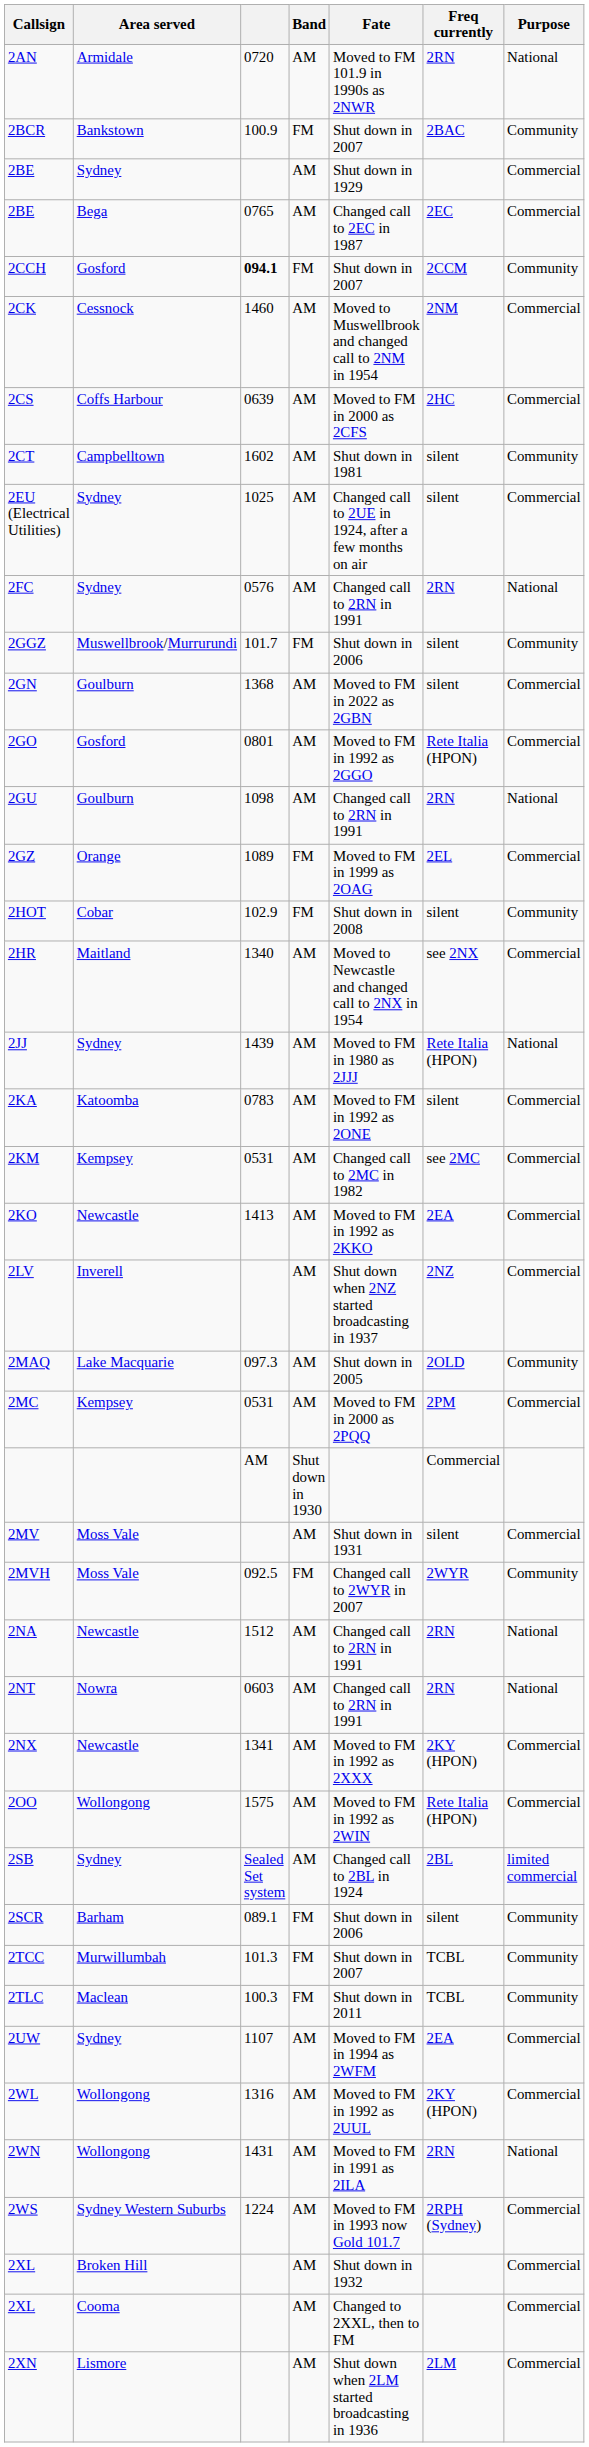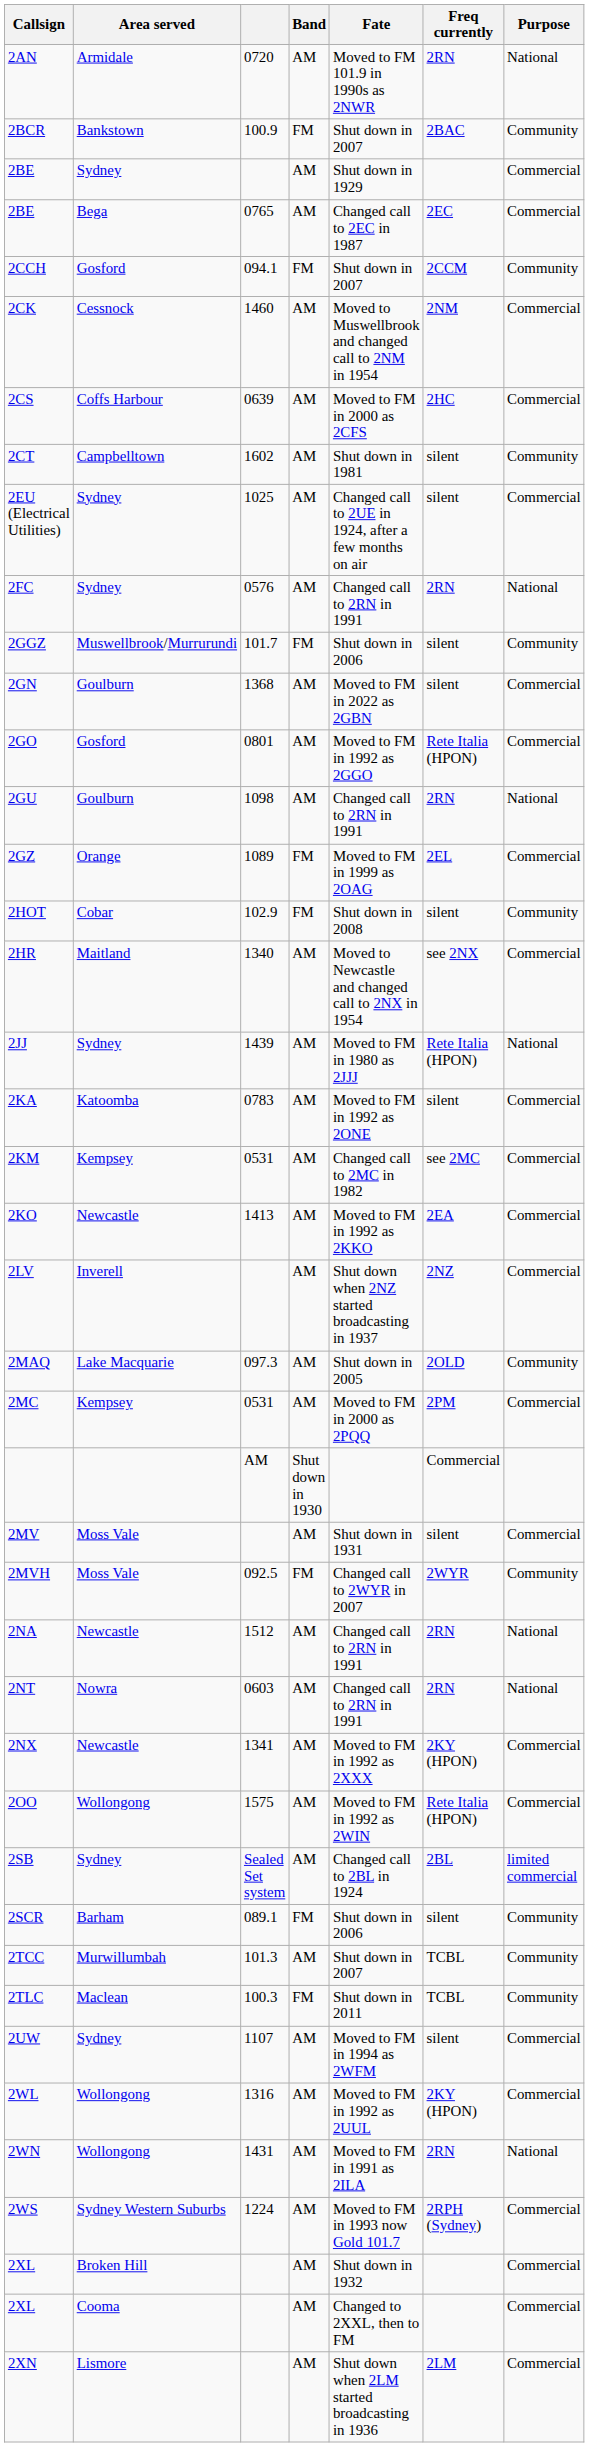2CCH | column 3: bold -> normal
2TCC | Band: FM -> AM
2UW | Freq currently: 2EA -> silent
